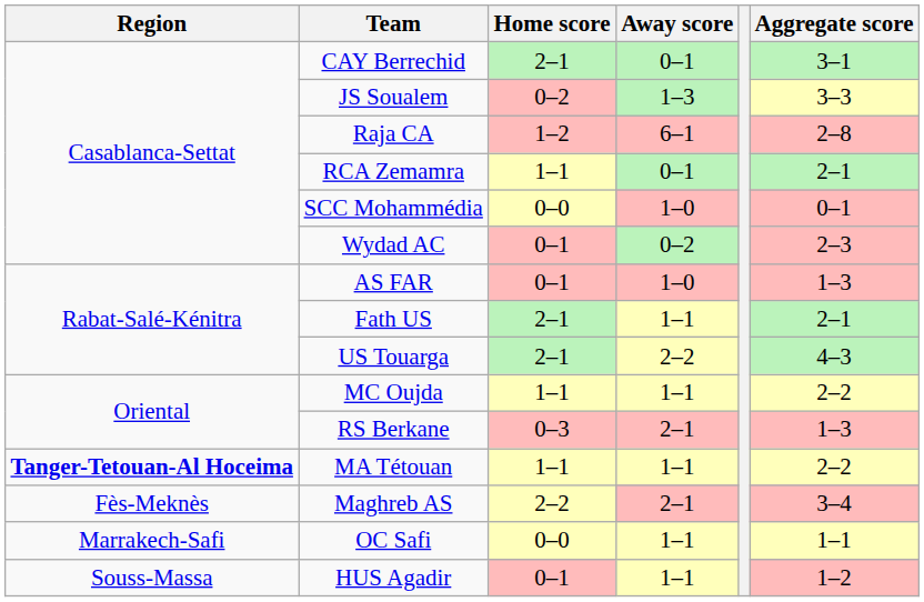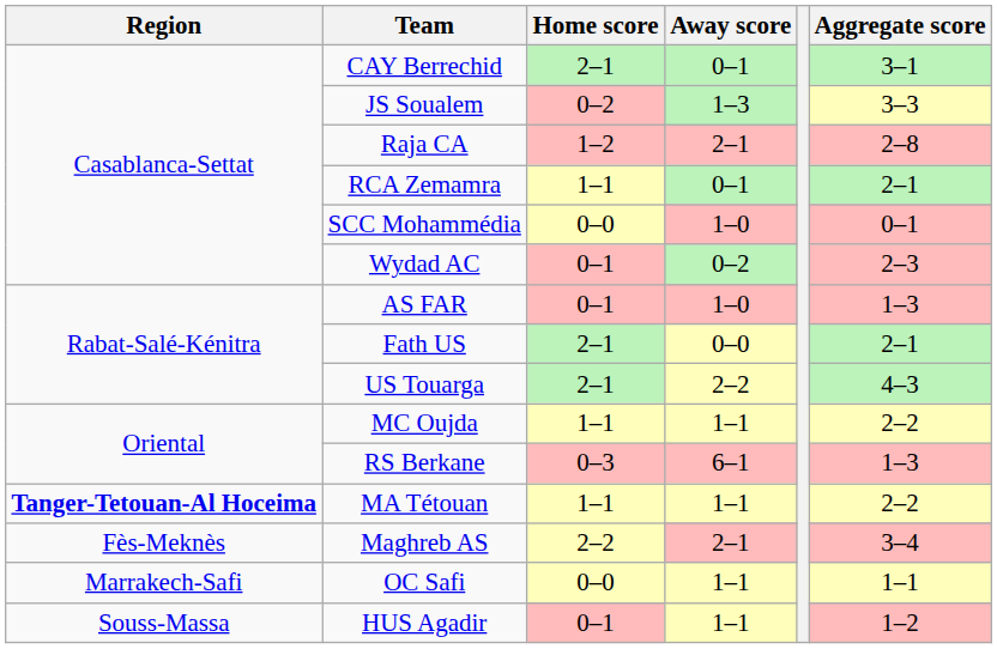Raja CA | Away score: 6–1 -> 2–1
Fath US | Away score: 1–1 -> 0–0
RS Berkane | Away score: 2–1 -> 6–1
